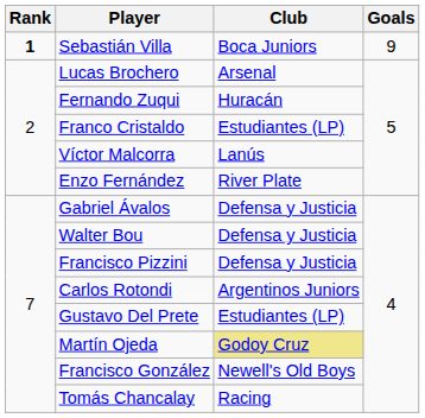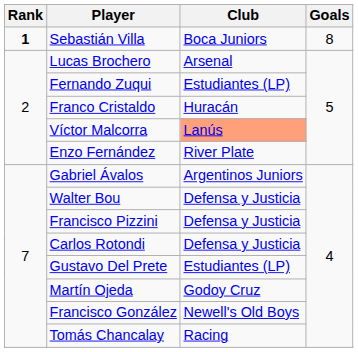Sebastián Villa | Goals: 9 -> 8
Fernando Zuqui | Club: Huracán -> Estudiantes (LP)
Franco Cristaldo | Club: Estudiantes (LP) -> Huracán
Víctor Malcorra | Club: no background -> lightsalmon background
Gabriel Ávalos | Club: Defensa y Justicia -> Argentinos Juniors
Carlos Rotondi | Club: Argentinos Juniors -> Defensa y Justicia
Martín Ojeda | Club: khaki background -> no background
